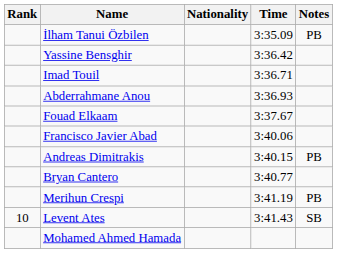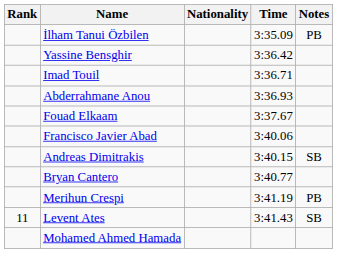Andreas Dimitrakis | Notes: PB -> SB
Levent Ates | Rank: 10 -> 11
